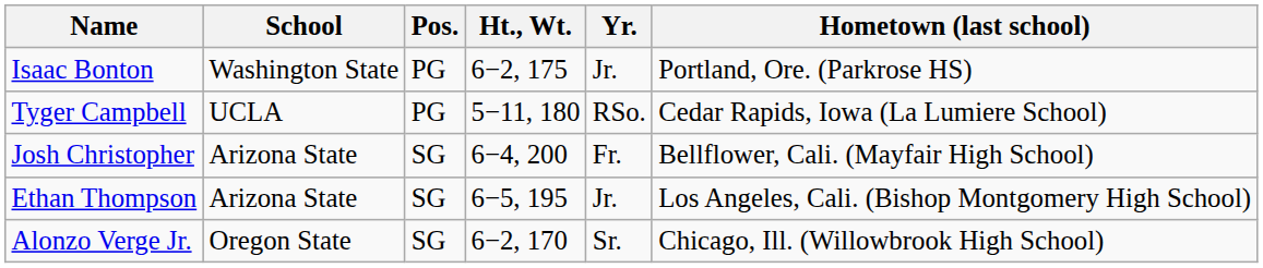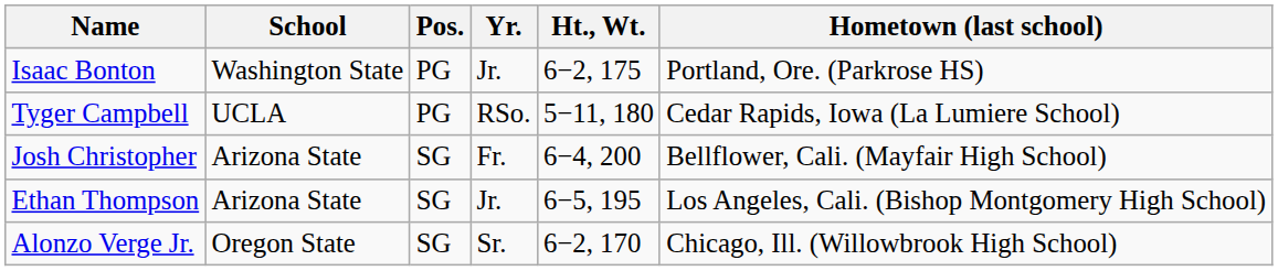columns swapped: Yr. <-> Ht., Wt.
